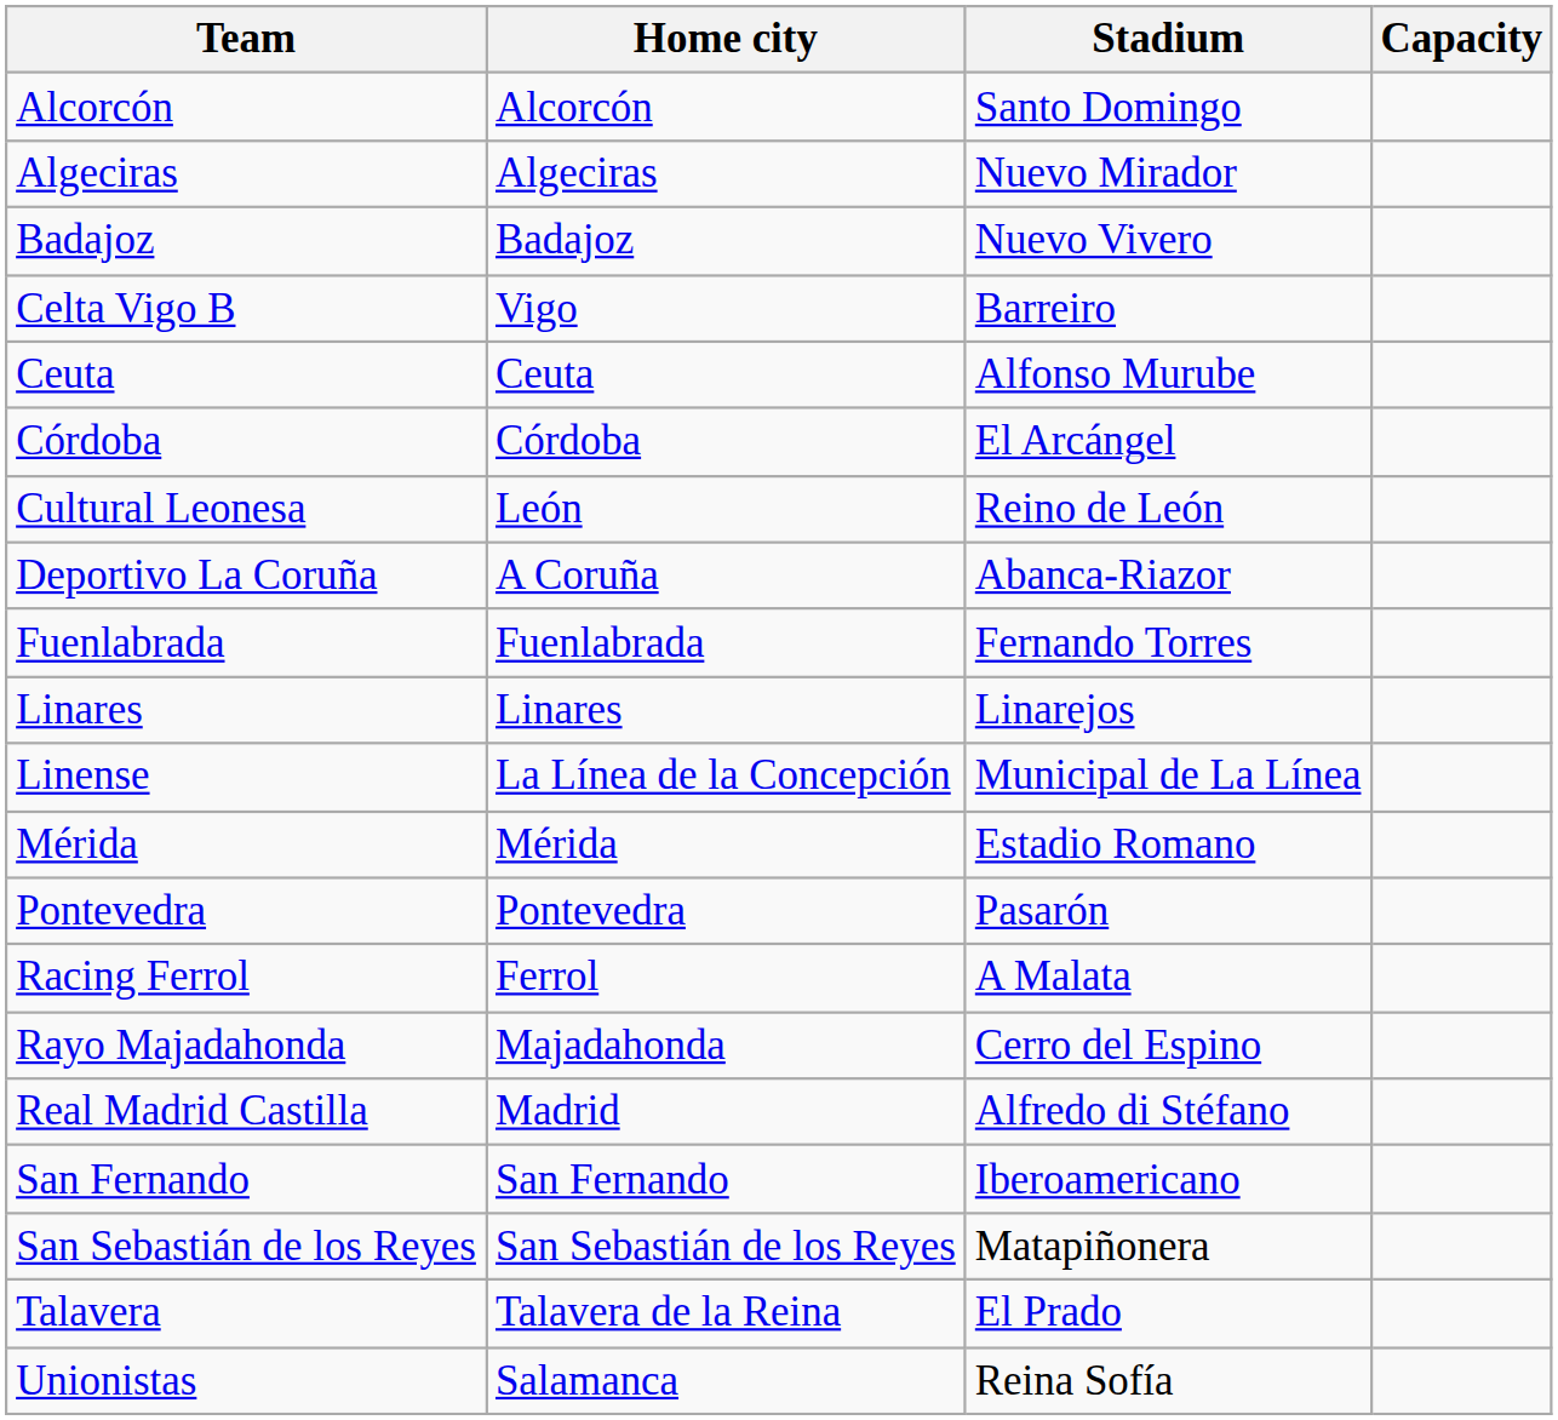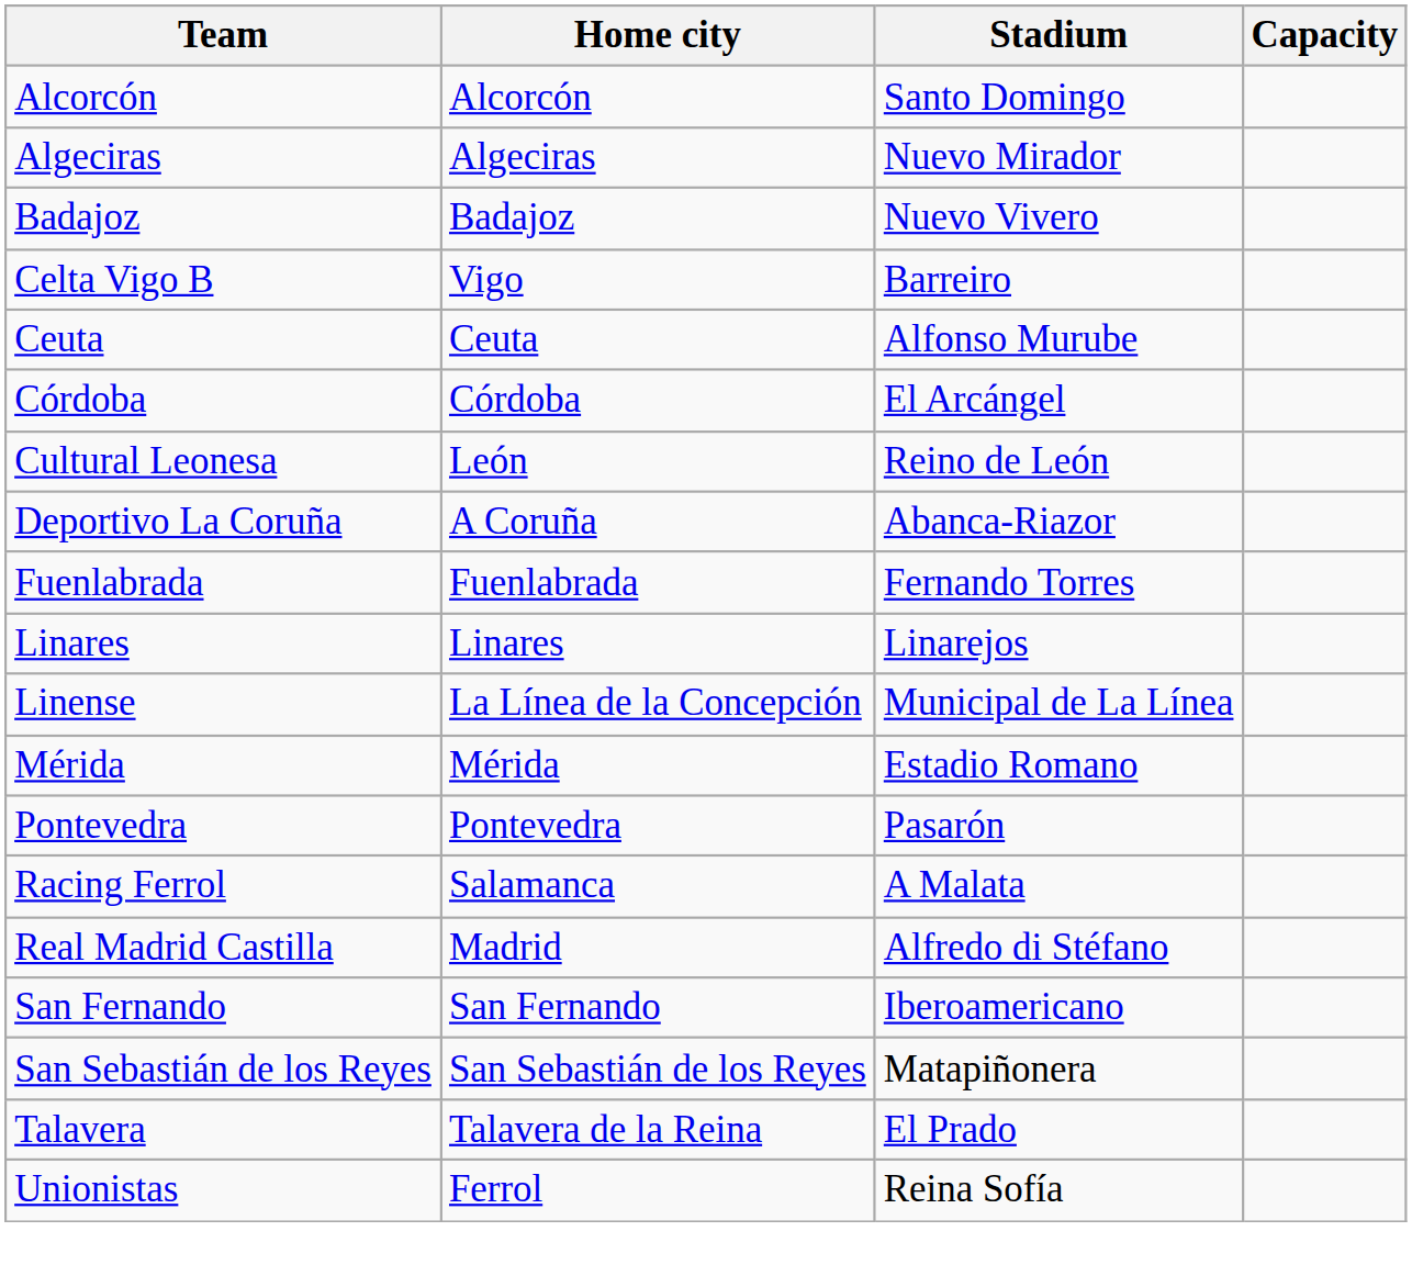Racing Ferrol | Home city: Ferrol -> Salamanca
- row: Rayo Majadahonda | Majadahonda | Cerro del Espino
Unionistas | Home city: Salamanca -> Ferrol
